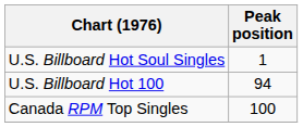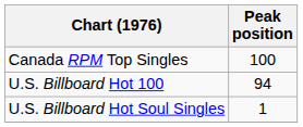rows swapped: Canada RPM Top Singles <-> U.S. Billboard Hot Soul Singles
